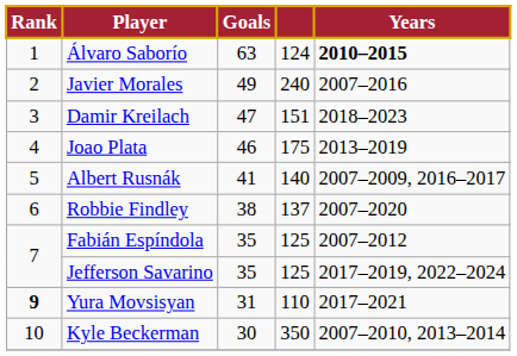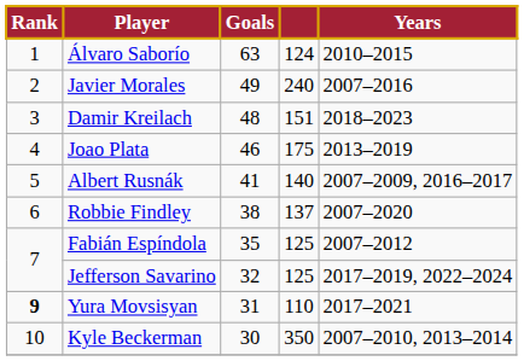Álvaro Saborío | Years: bold -> normal
Damir Kreilach | Goals: 47 -> 48
Jefferson Savarino | Goals: 35 -> 32
